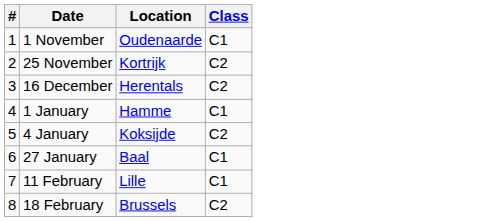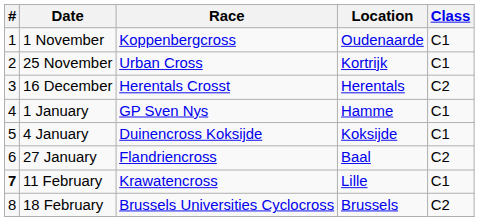+ column: Race | Koppenbergcross | Urban Cross | Herentals Crosst | GP Sven Nys | Duinencross Koksijde | Flandriencross | Krawatencross | Brussels Universities Cyclocross
25 November | Class: C2 -> C1
4 January | Class: C2 -> C1
27 January | Class: C1 -> C2
11 February | #: normal -> bold
